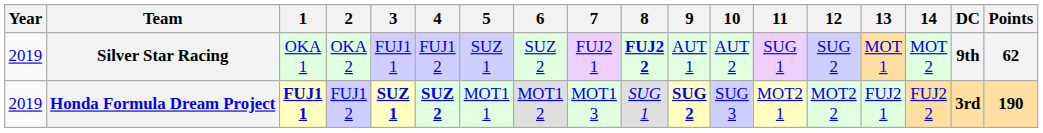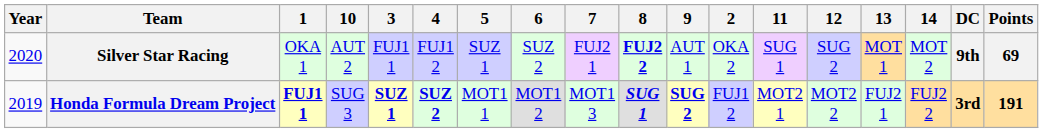columns swapped: 2 <-> 10
Silver Star Racing | Year: 2019 -> 2020
Silver Star Racing | Points: 62 -> 69
Honda Formula Dream Project | 8: normal -> bold
Honda Formula Dream Project | Points: 190 -> 191
